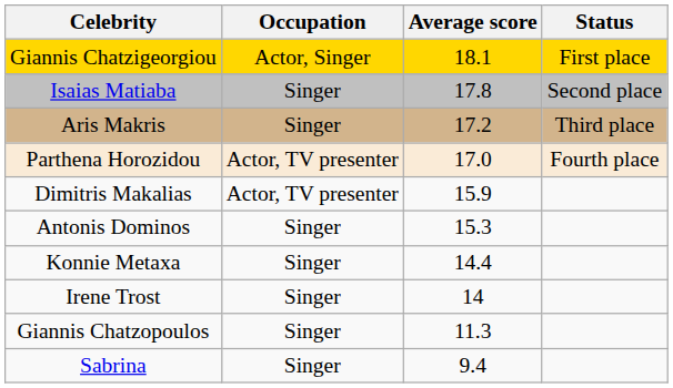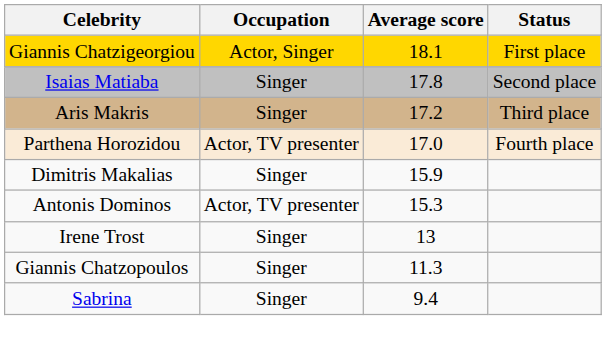Dimitris Makalias | Occupation: Actor, TV presenter -> Singer
Antonis Dominos | Occupation: Singer -> Actor, TV presenter
- row: Konnie Metaxa | Singer | 14.4
Irene Trost | Average score: 14 -> 13
